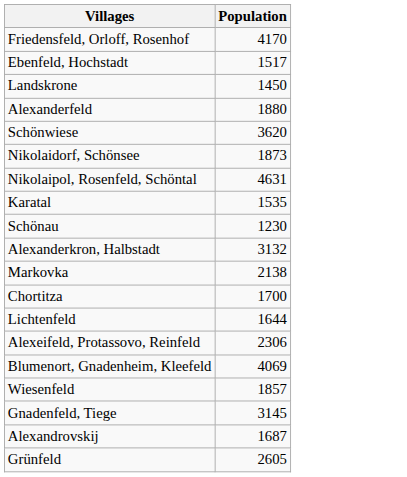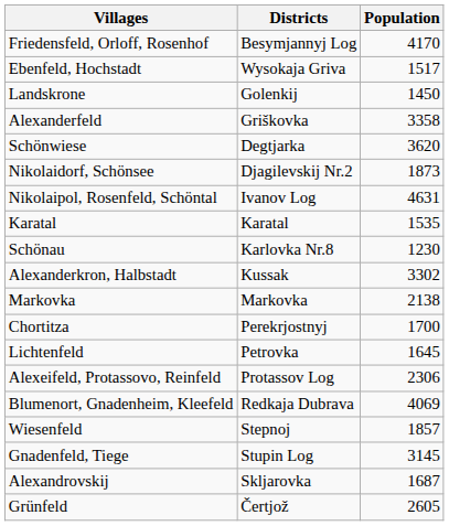+ column: Districts | Besymjannyj Log | Wysokaja Griva | Golenkij | Griškovka | Degtjarka | Djagilevskij Nr.2 | Ivanov Log | Karatal | Karlovka Nr.8 | Kussak | Markovka | Perekrjostnyj | Petrovka | Protassov Log | Redkaja Dubrava | Stepnoj | Stupin Log | Skljarovka | Čertjož
Alexanderfeld | Population: 1880 -> 3358
Alexanderkron, Halbstadt | Population: 3132 -> 3302
Lichtenfeld | Population: 1644 -> 1645
